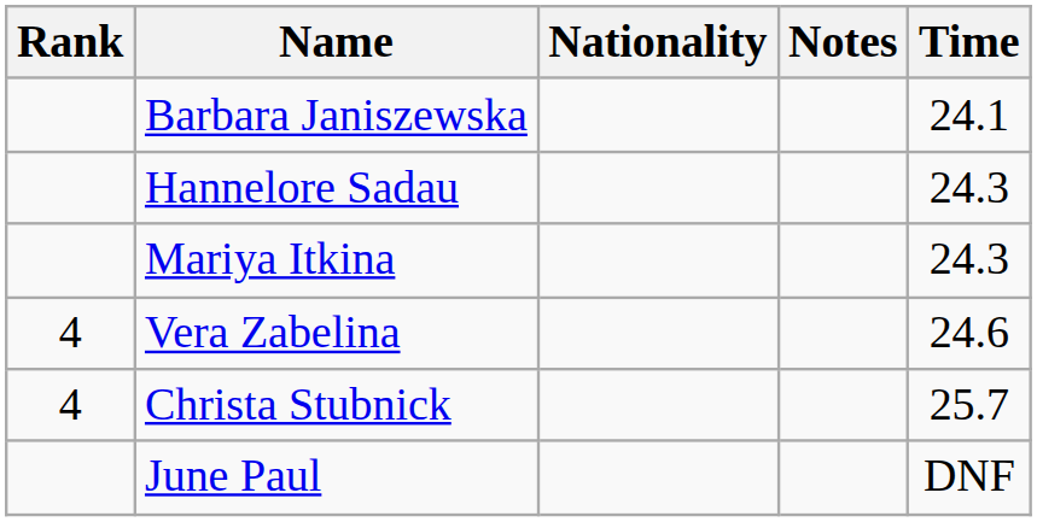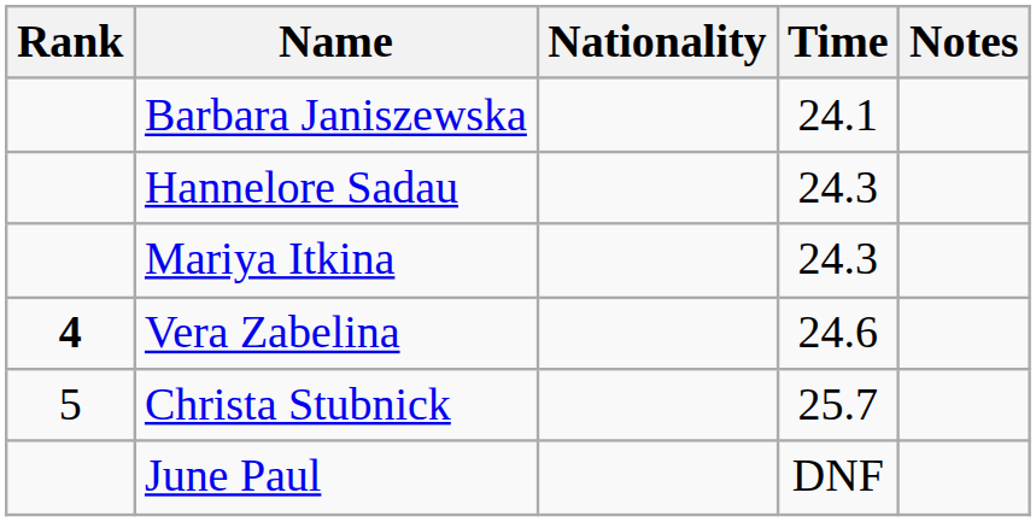columns swapped: Time <-> Notes
Vera Zabelina | Rank: normal -> bold
Christa Stubnick | Rank: 4 -> 5
